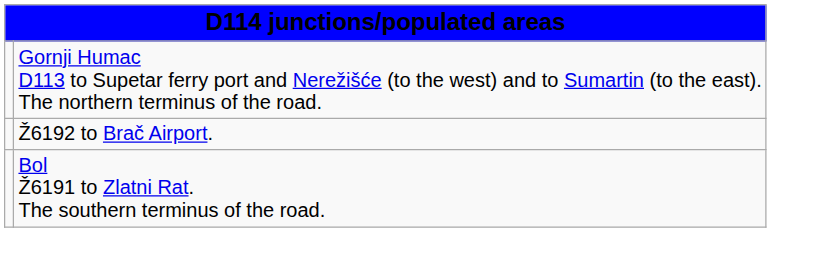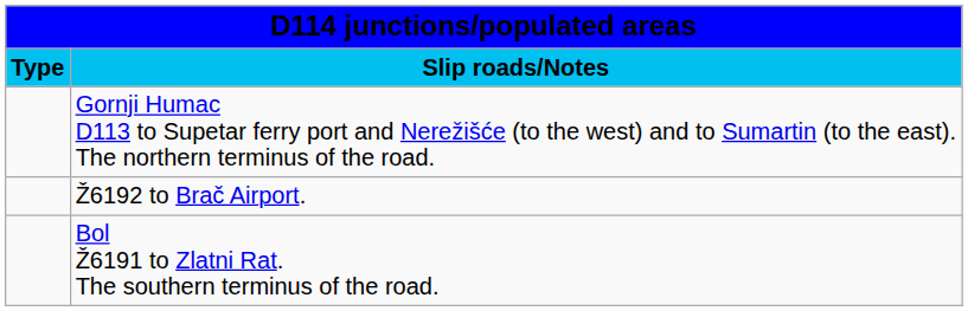+ row: Type | Slip roads/Notes
